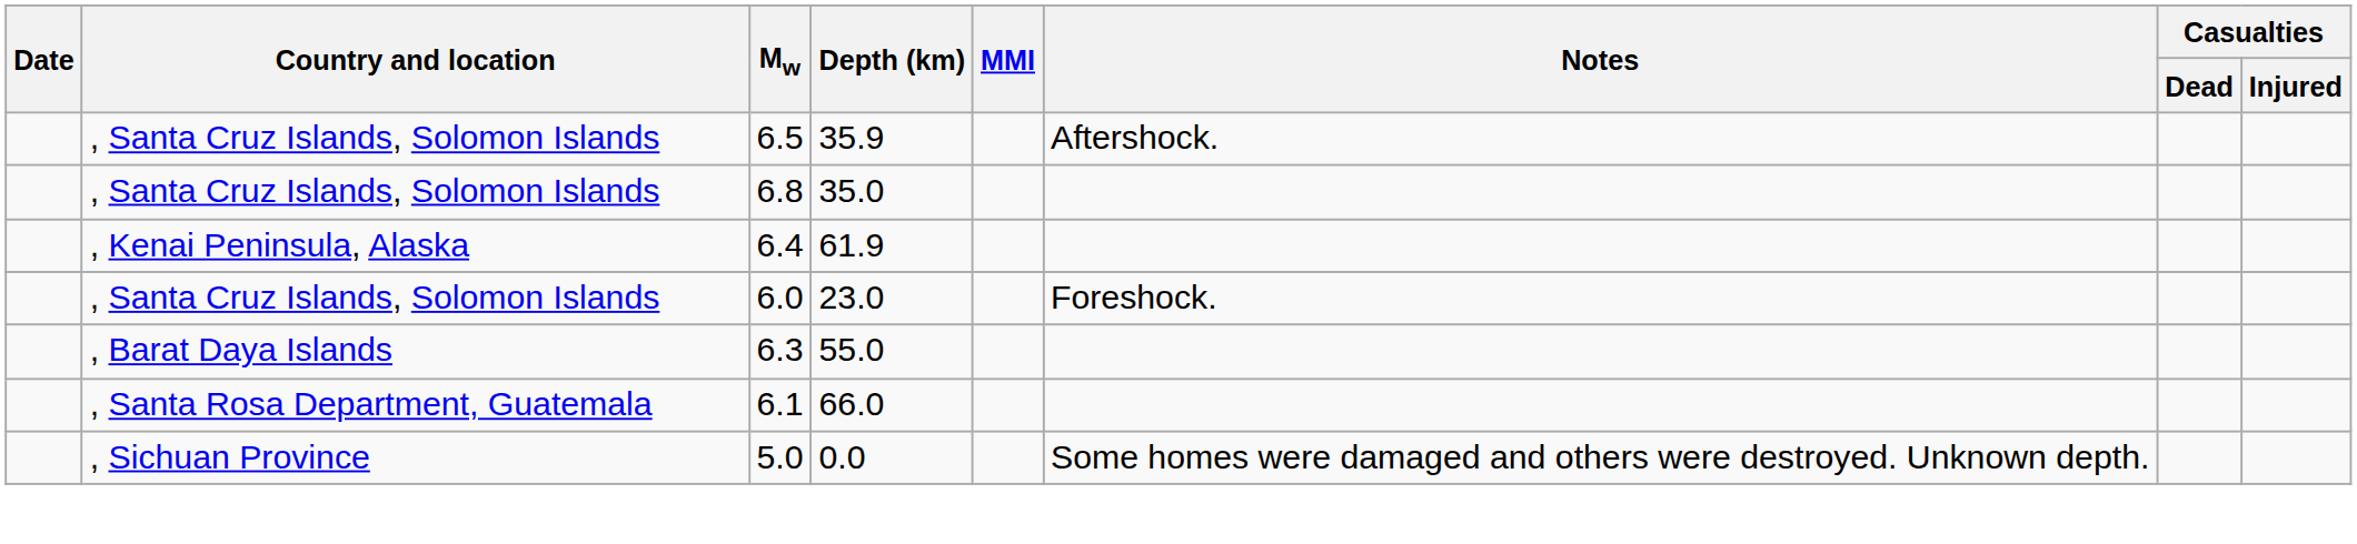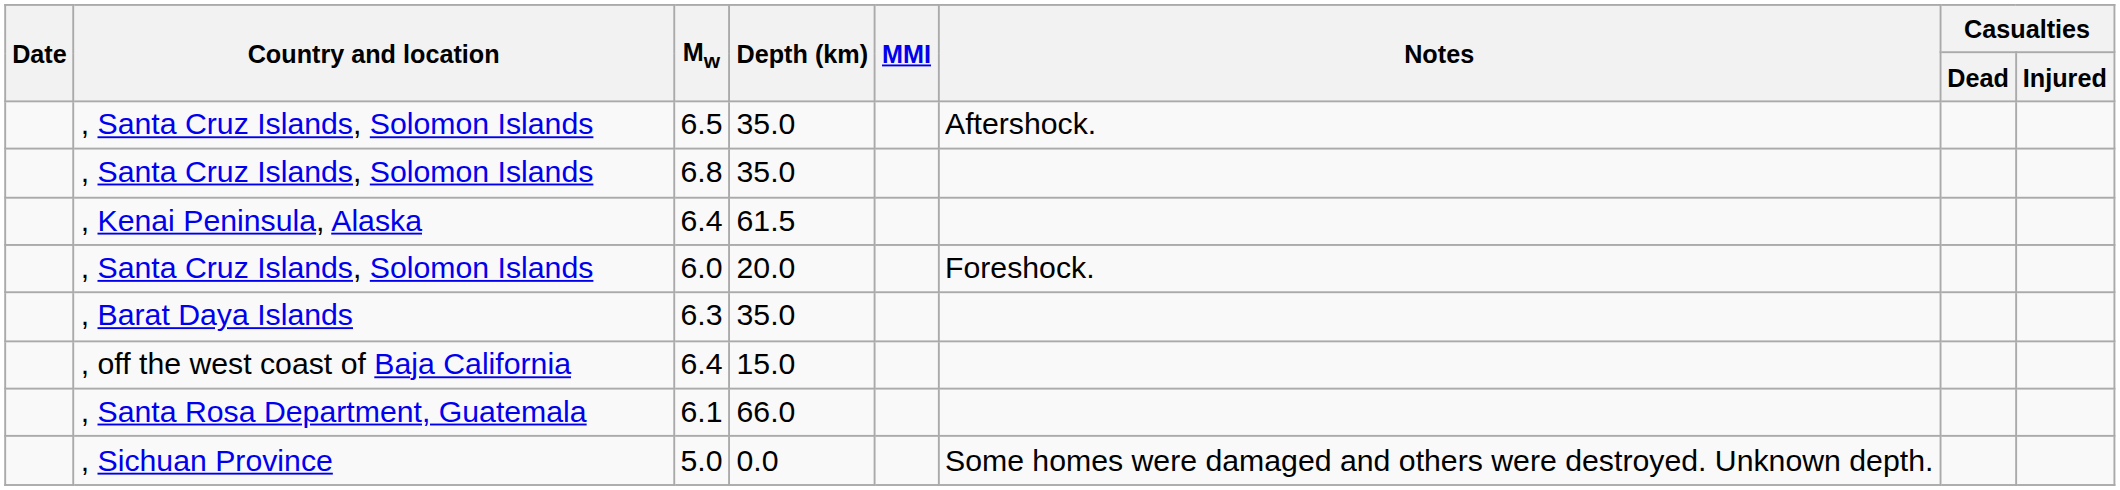6.5 | Depth (km): 35.9 -> 35.0
, Kenai Peninsula, Alaska / 6.4 | Depth (km): 61.9 -> 61.5
6.0 | Depth (km): 23.0 -> 20.0
6.3 | Depth (km): 55.0 -> 35.0
+ row: , off the west coast of Baja California | 6.4 | 15.0
